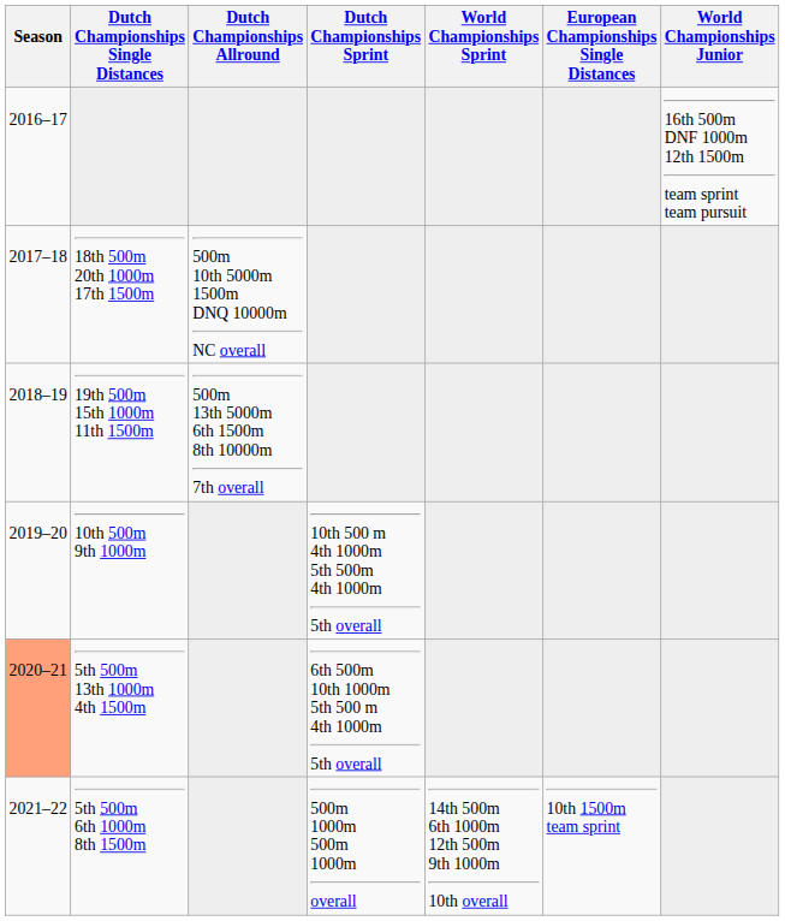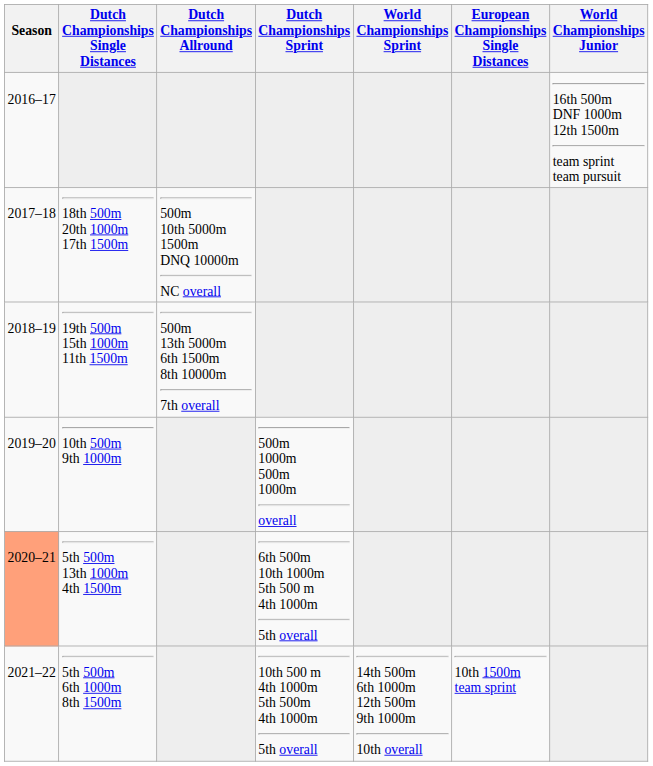10th 500m 9th 1000m | Dutch Championships Sprint: 10th 500 m 4th 1000m 5th 500m 4th 1000m 5th overall -> 500m 1000m 500m 1000m overall
5th 500m 6th 1000m 8th 1500m | Dutch Championships Sprint: 500m 1000m 500m 1000m overall -> 10th 500 m 4th 1000m 5th 500m 4th 1000m 5th overall
